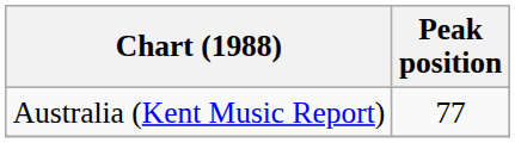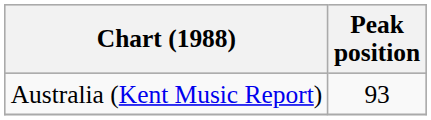Australia (Kent Music Report) | Peak position: 77 -> 93
